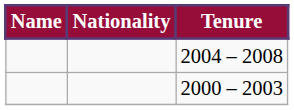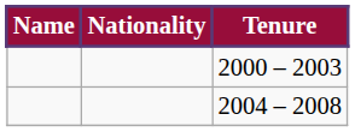rows swapped: 2000 – 2003 <-> 2004 – 2008
